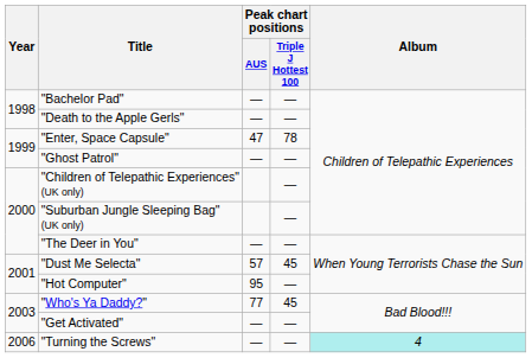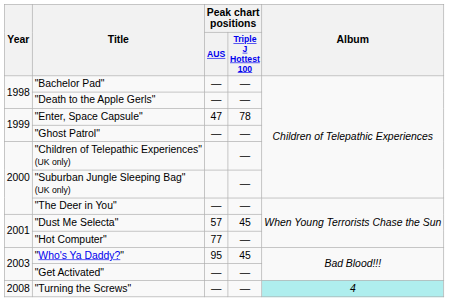"Hot Computer" | Peak chart positions / AUS: 95 -> 77
"Who's Ya Daddy?" | Peak chart positions / AUS: 77 -> 95
"Turning the Screws" | Year: 2006 -> 2008
